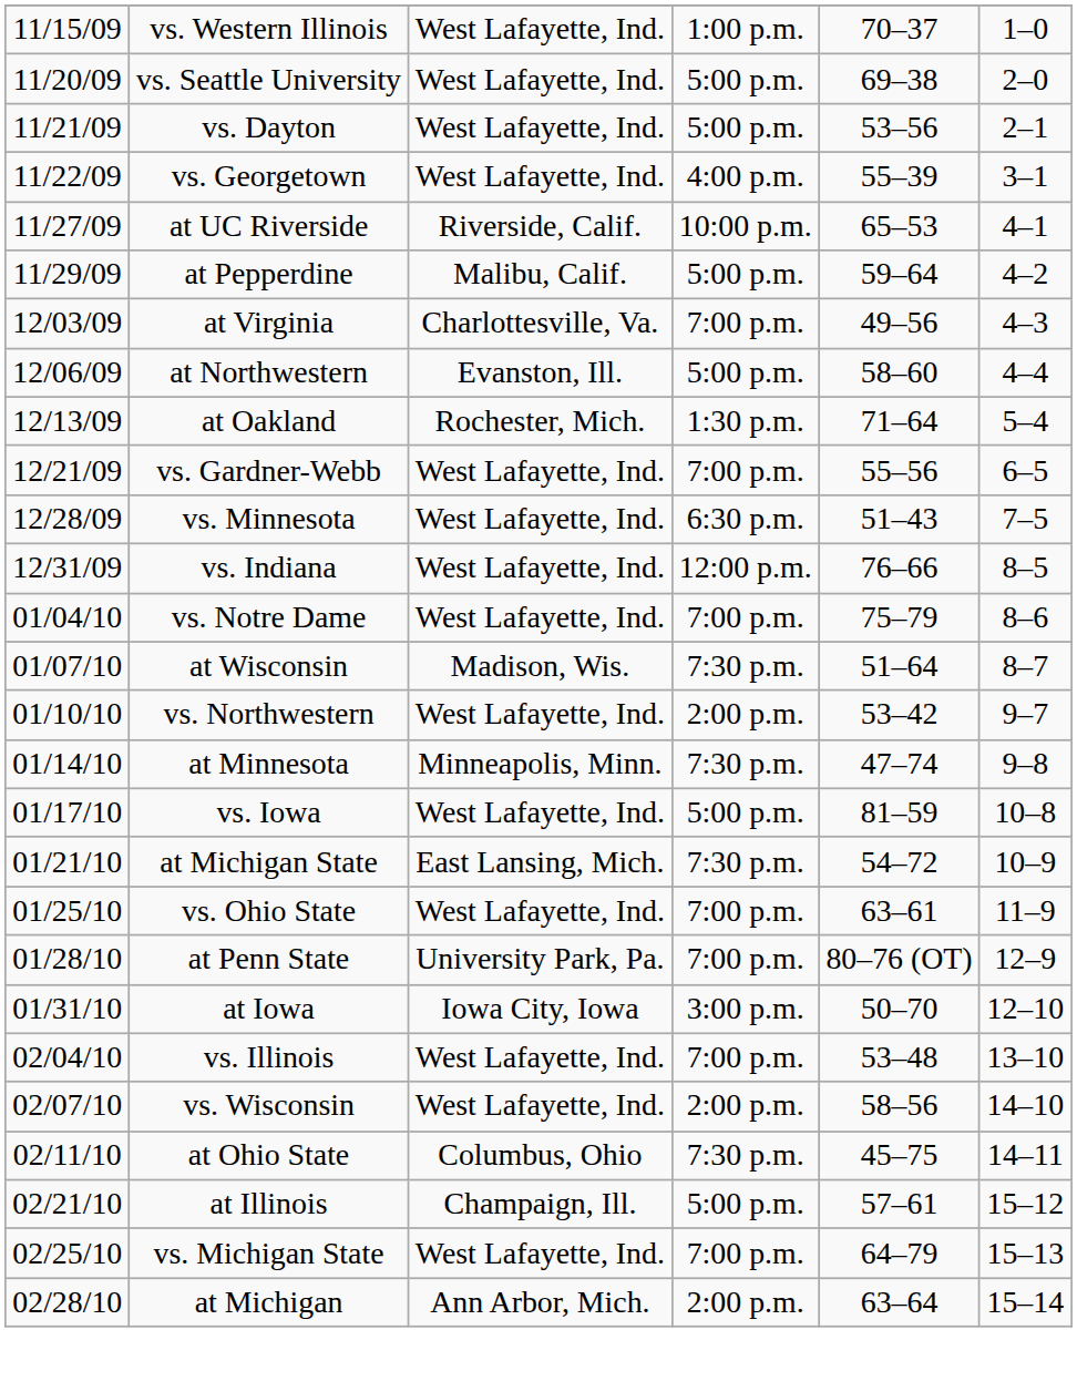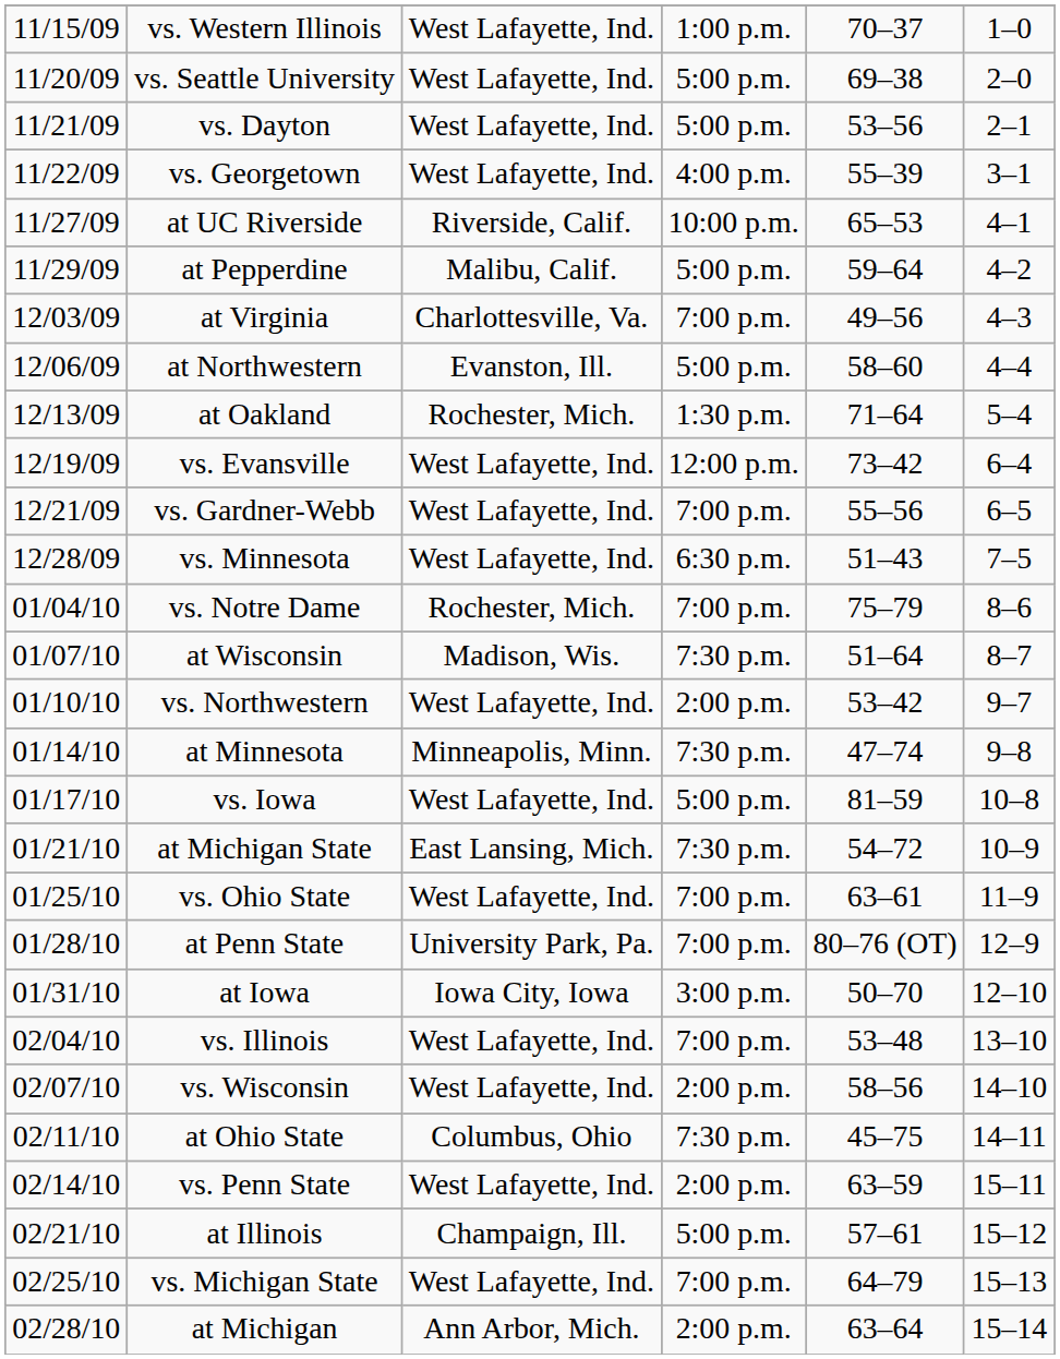+ row: 12/19/09 | vs. Evansville | West Lafayette, Ind. | 12:00 p.m. | 73–42 | 6–4
- row: 12/31/09 | vs. Indiana | West Lafayette, Ind. | 12:00 p.m. | 76–66 | 8–5
vs. Notre Dame | column 3: West Lafayette, Ind. -> Rochester, Mich.
+ row: 02/14/10 | vs. Penn State | West Lafayette, Ind. | 2:00 p.m. | 63–59 | 15–11
